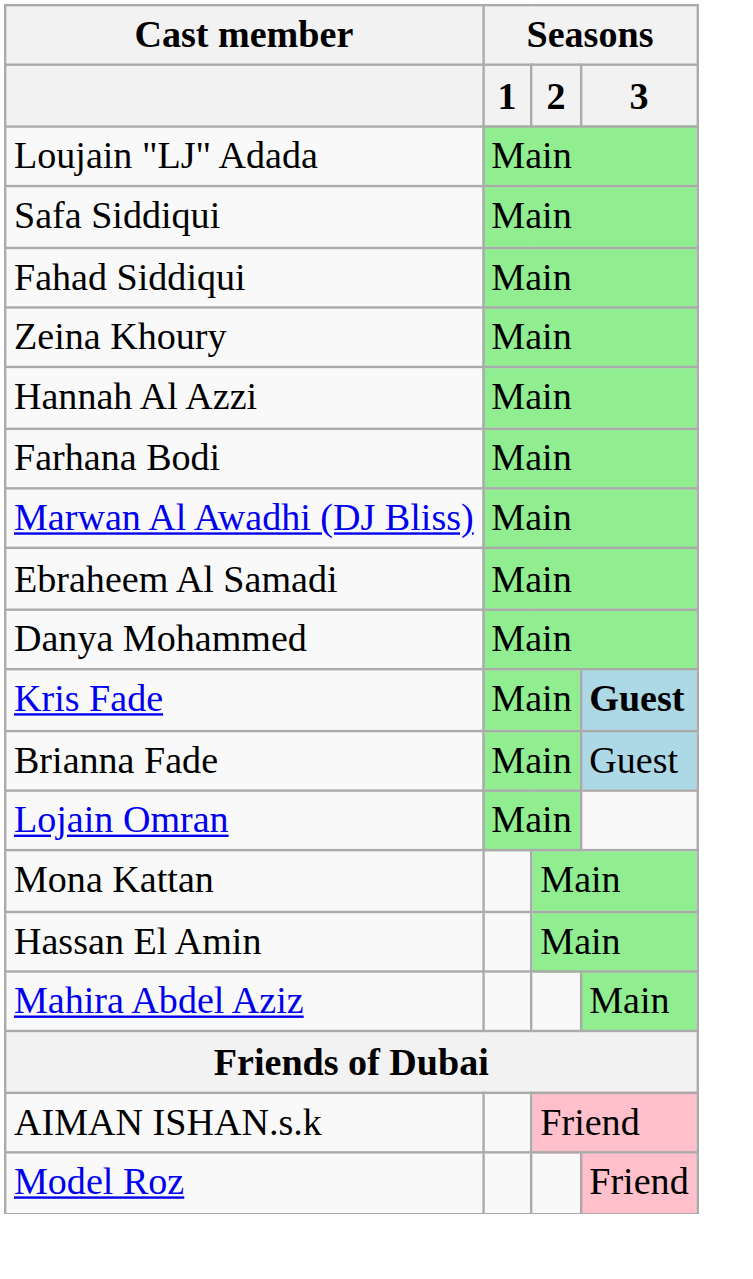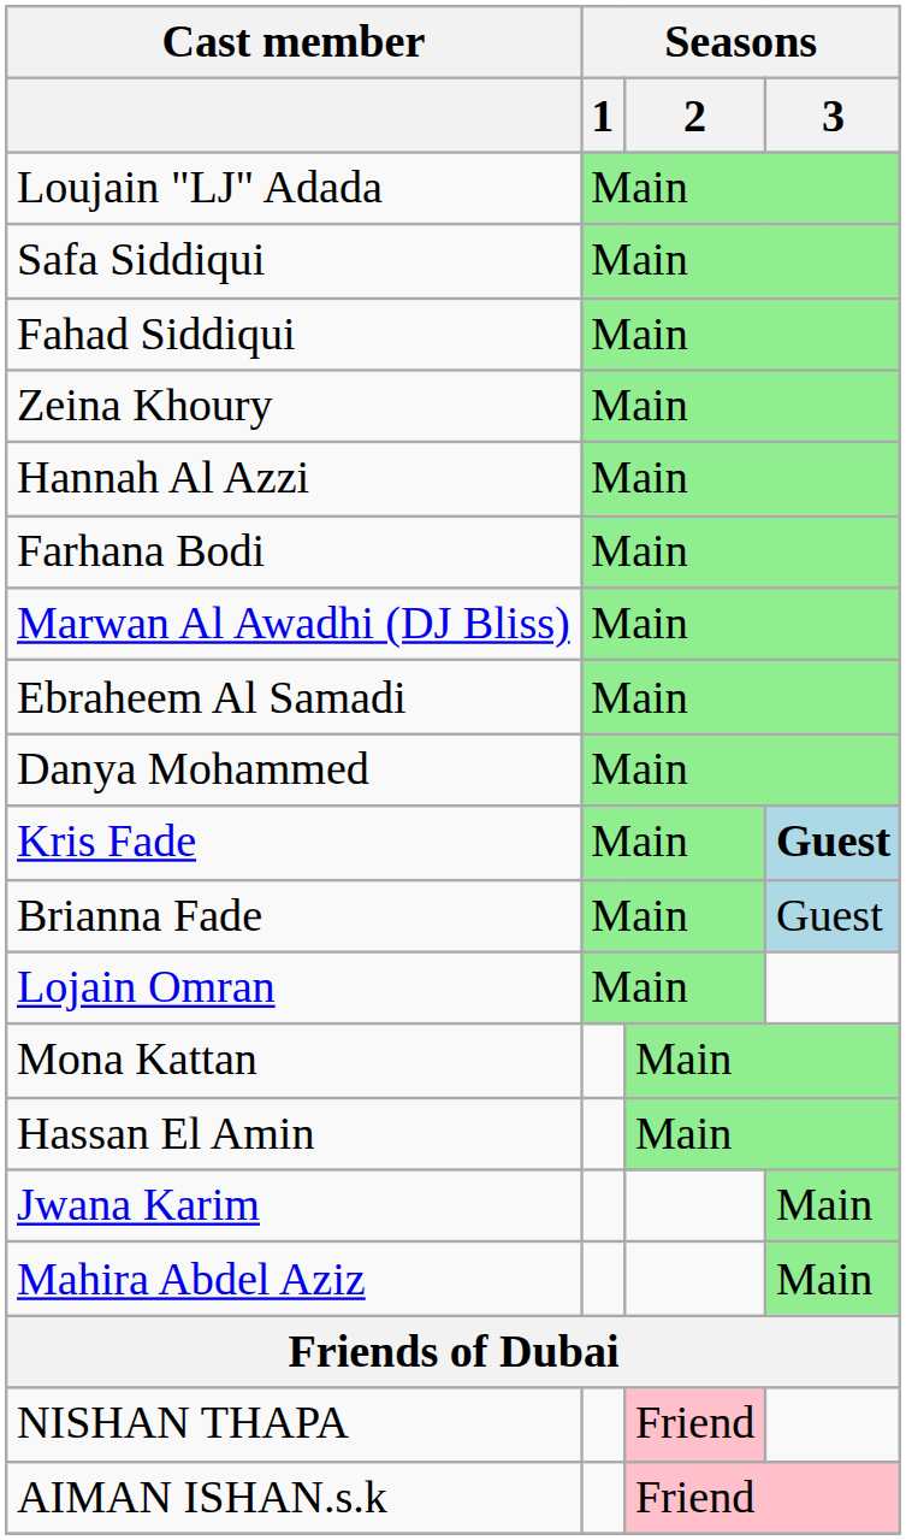+ row: Jwana Karim | Main
+ row: NISHAN THAPA | Friend
- row: Model Roz | Friend
